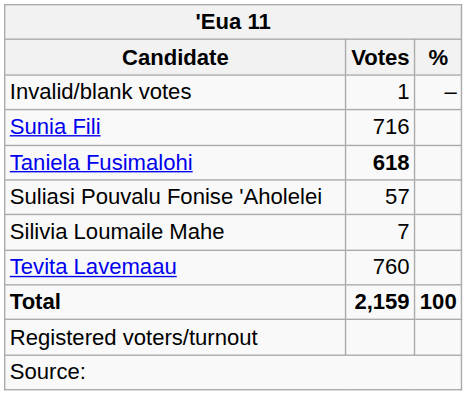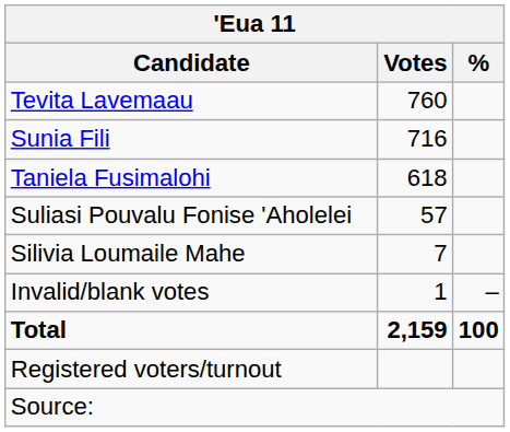rows swapped: Tevita Lavemaau <-> Invalid/blank votes
Taniela Fusimalohi | Votes: bold -> normal
